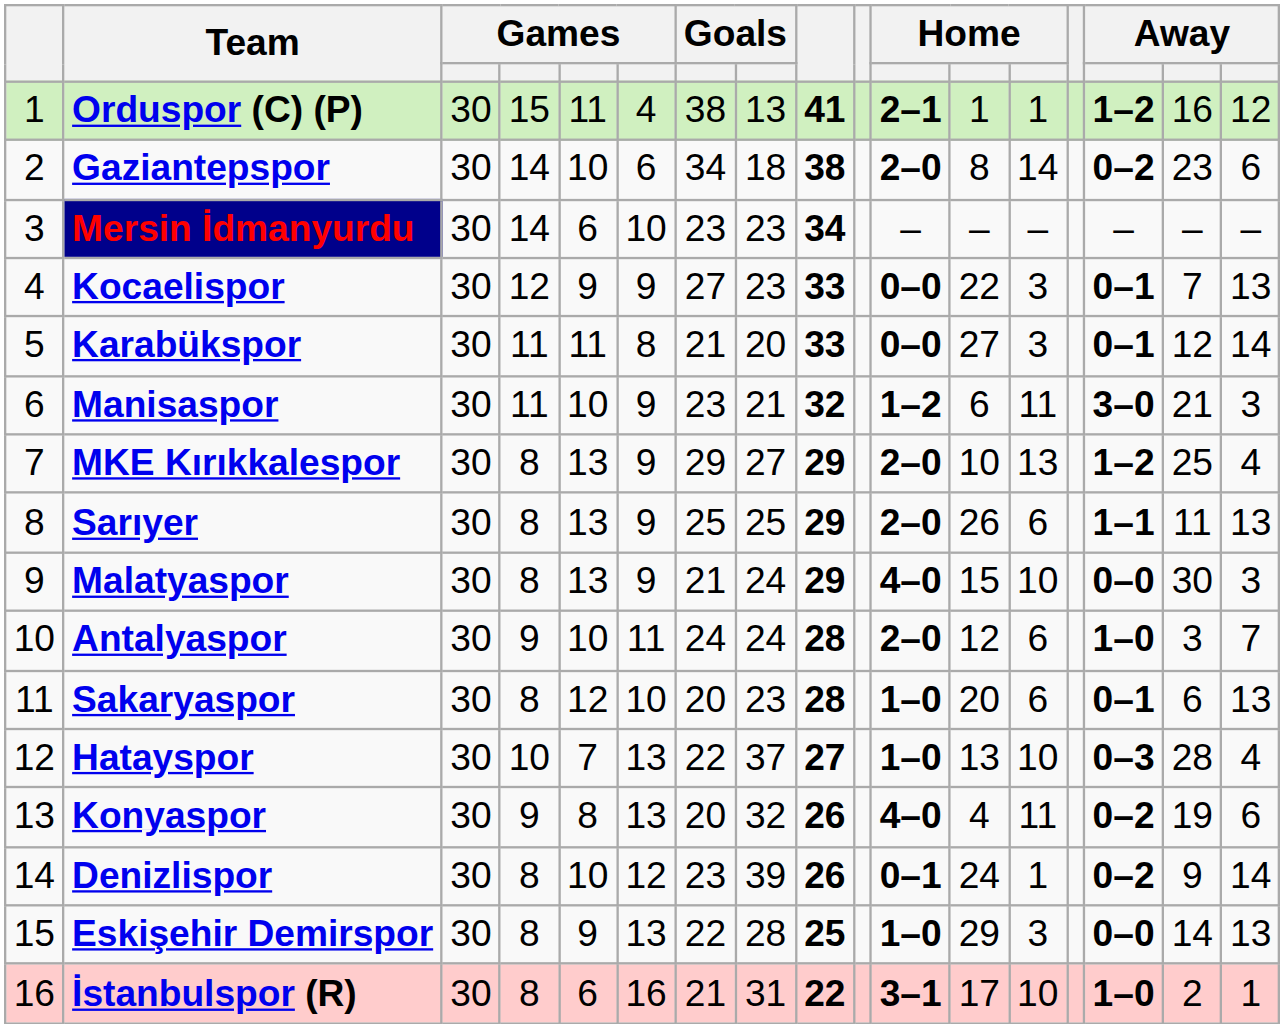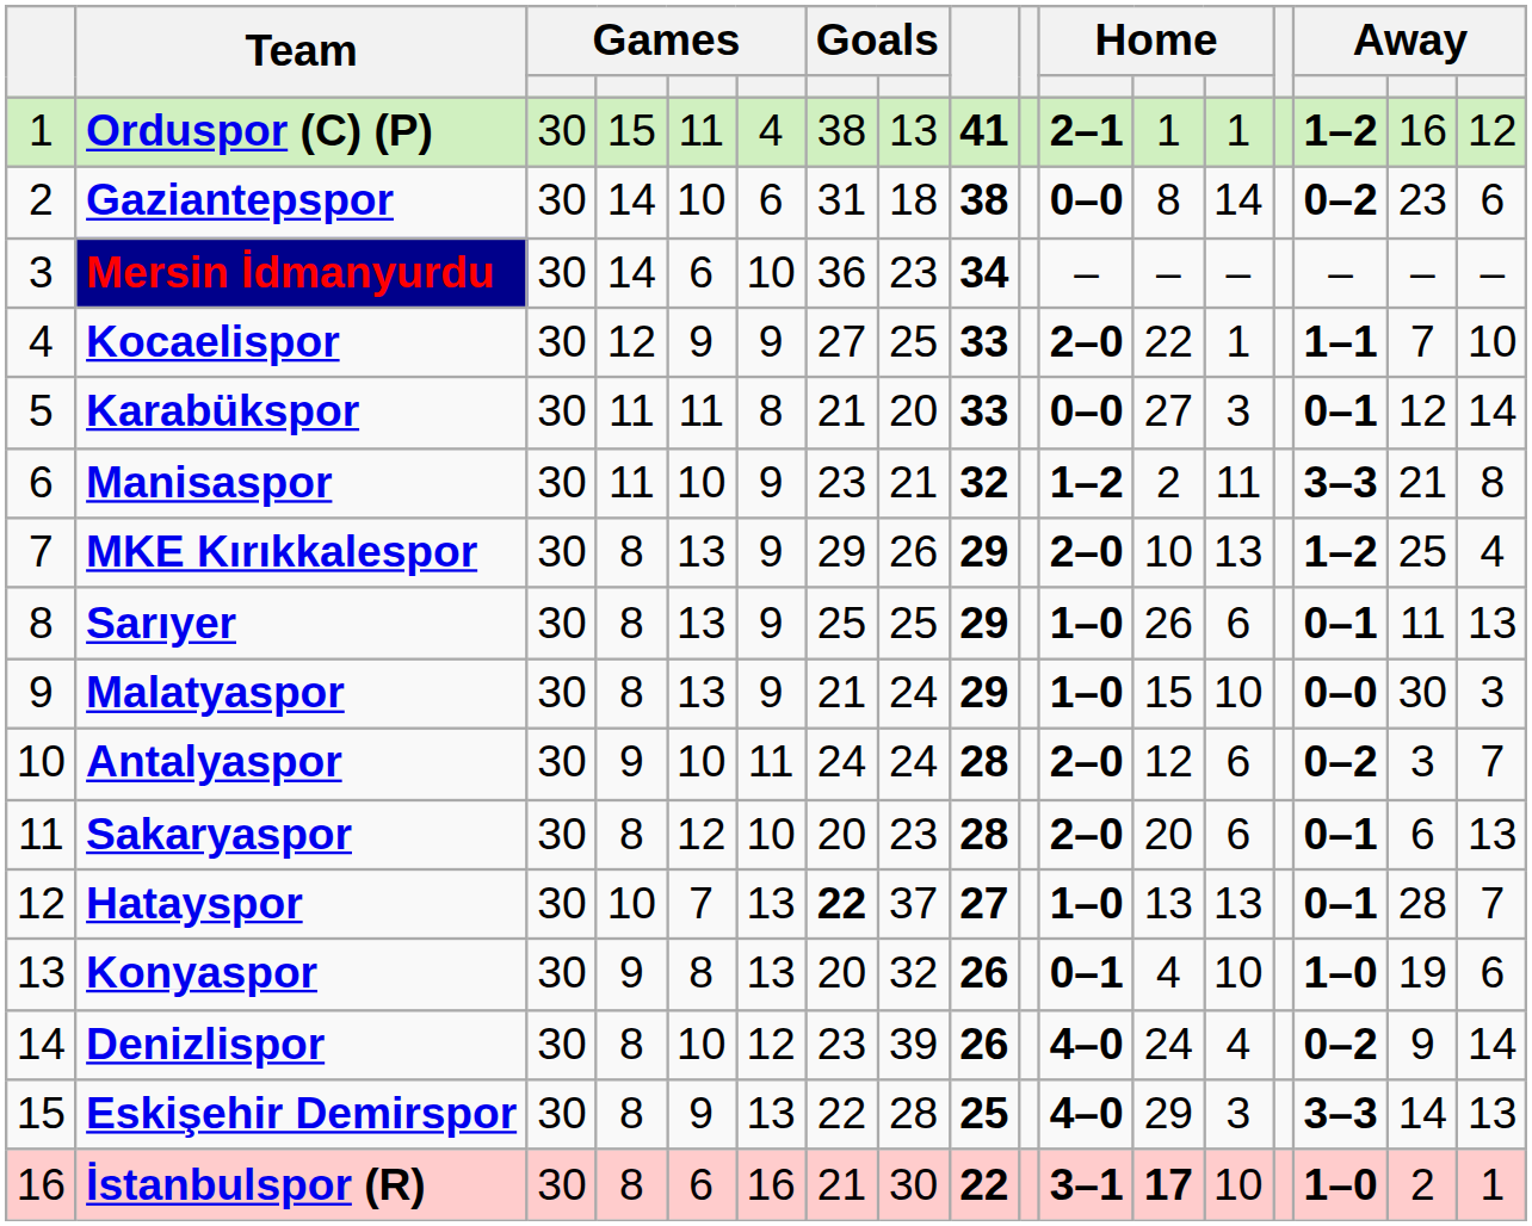Gaziantepspor | column 7: 34 -> 31
Gaziantepspor | column 11: 2–0 -> 0–0
Mersin İdmanyurdu | column 7: 23 -> 36
Kocaelispor | column 8: 23 -> 25
Kocaelispor | column 11: 0–0 -> 2–0
Kocaelispor | column 13: 3 -> 1
Kocaelispor | column 15: 0–1 -> 1–1
Kocaelispor | column 17: 13 -> 10
Manisaspor | column 12: 6 -> 2
Manisaspor | column 15: 3–0 -> 3–3
Manisaspor | column 17: 3 -> 8
MKE Kırıkkalespor | column 8: 27 -> 26
Sarıyer | column 11: 2–0 -> 1–0
Sarıyer | column 15: 1–1 -> 0–1
Malatyaspor | column 11: 4–0 -> 1–0
Antalyaspor | column 15: 1–0 -> 0–2
Sakaryaspor | column 11: 1–0 -> 2–0
Hatayspor | column 7: normal -> bold
Hatayspor | column 13: 10 -> 13
Hatayspor | column 15: 0–3 -> 0–1
Hatayspor | column 17: 4 -> 7
Konyaspor | column 11: 4–0 -> 0–1
Konyaspor | column 13: 11 -> 10
Konyaspor | column 15: 0–2 -> 1–0
Denizlispor | column 11: 0–1 -> 4–0
Denizlispor | column 13: 1 -> 4
Eskişehir Demirspor | column 11: 1–0 -> 4–0
Eskişehir Demirspor | column 15: 0–0 -> 3–3
İstanbulspor (R) | column 8: 31 -> 30
İstanbulspor (R) | column 12: normal -> bold
